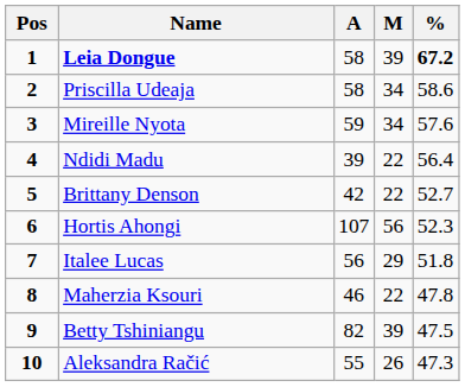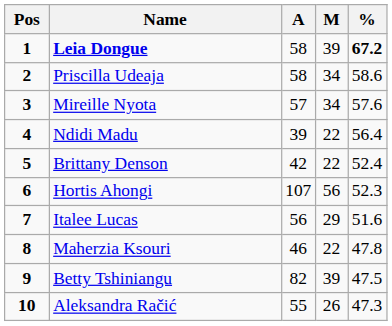Mireille Nyota | A: 59 -> 57
Brittany Denson | %: 52.7 -> 52.4
Italee Lucas | %: 51.8 -> 51.6
